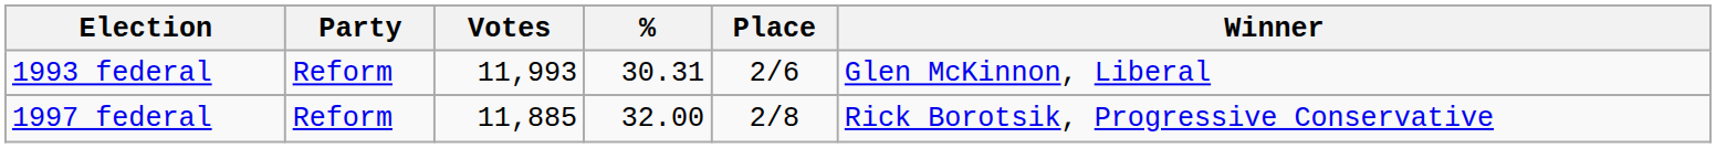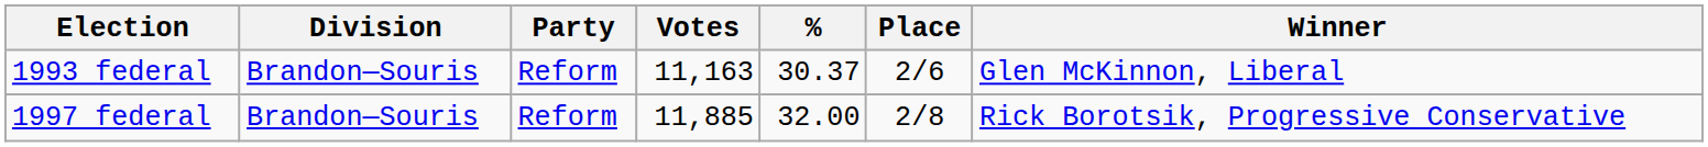+ column: Division | Brandon—Souris | Brandon—Souris
1993 federal | Votes: 11,993 -> 11,163
1993 federal | %: 30.31 -> 30.37
